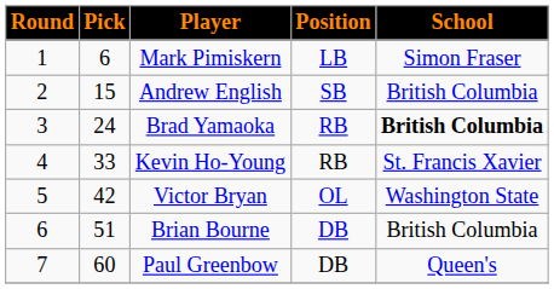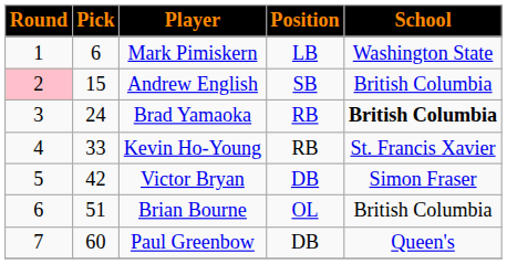Mark Pimiskern | School: Simon Fraser -> Washington State
Andrew English | Round: no background -> pink background
Victor Bryan | Position: OL -> DB
Victor Bryan | School: Washington State -> Simon Fraser
Brian Bourne | Position: DB -> OL
